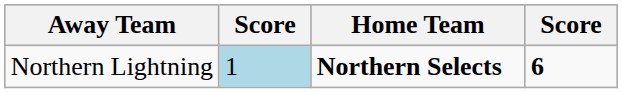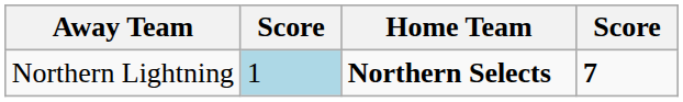Northern Lightning | column 4: 6 -> 7
